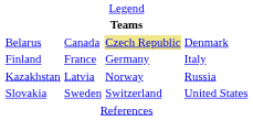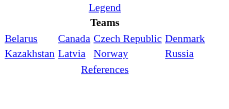Belarus | column 3: khaki background -> no background
- row: Finland | France | Germany | Italy
- row: Slovakia | Sweden | Switzerland | United States
